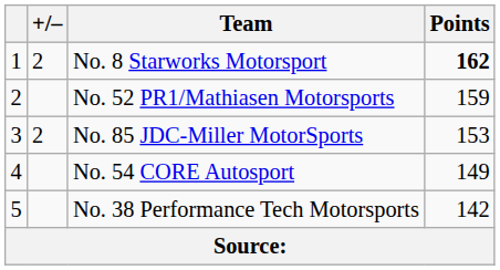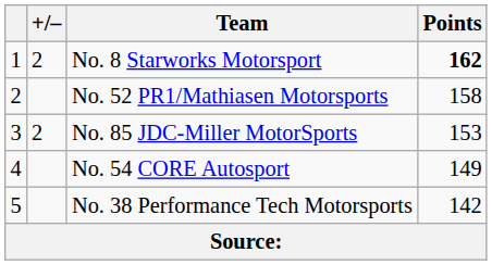No. 52 PR1/Mathiasen Motorsports | Points: 159 -> 158
